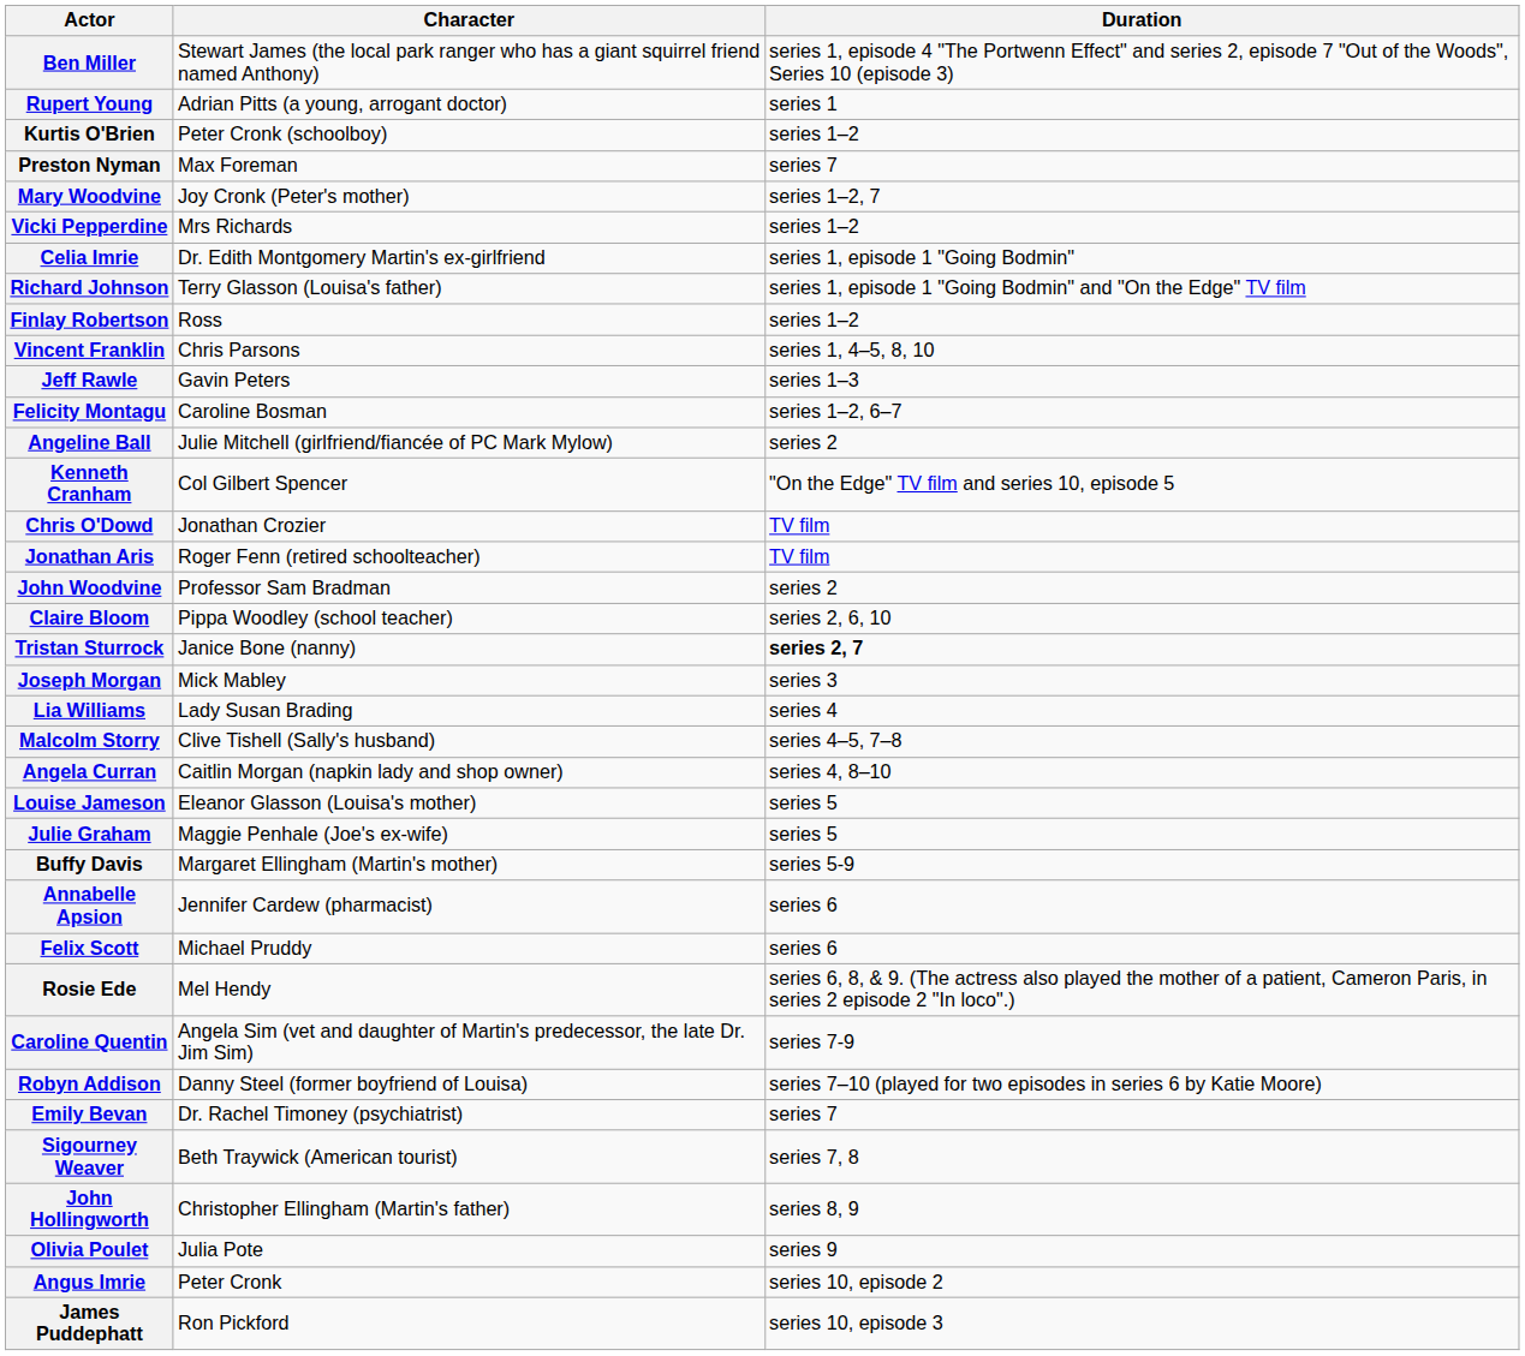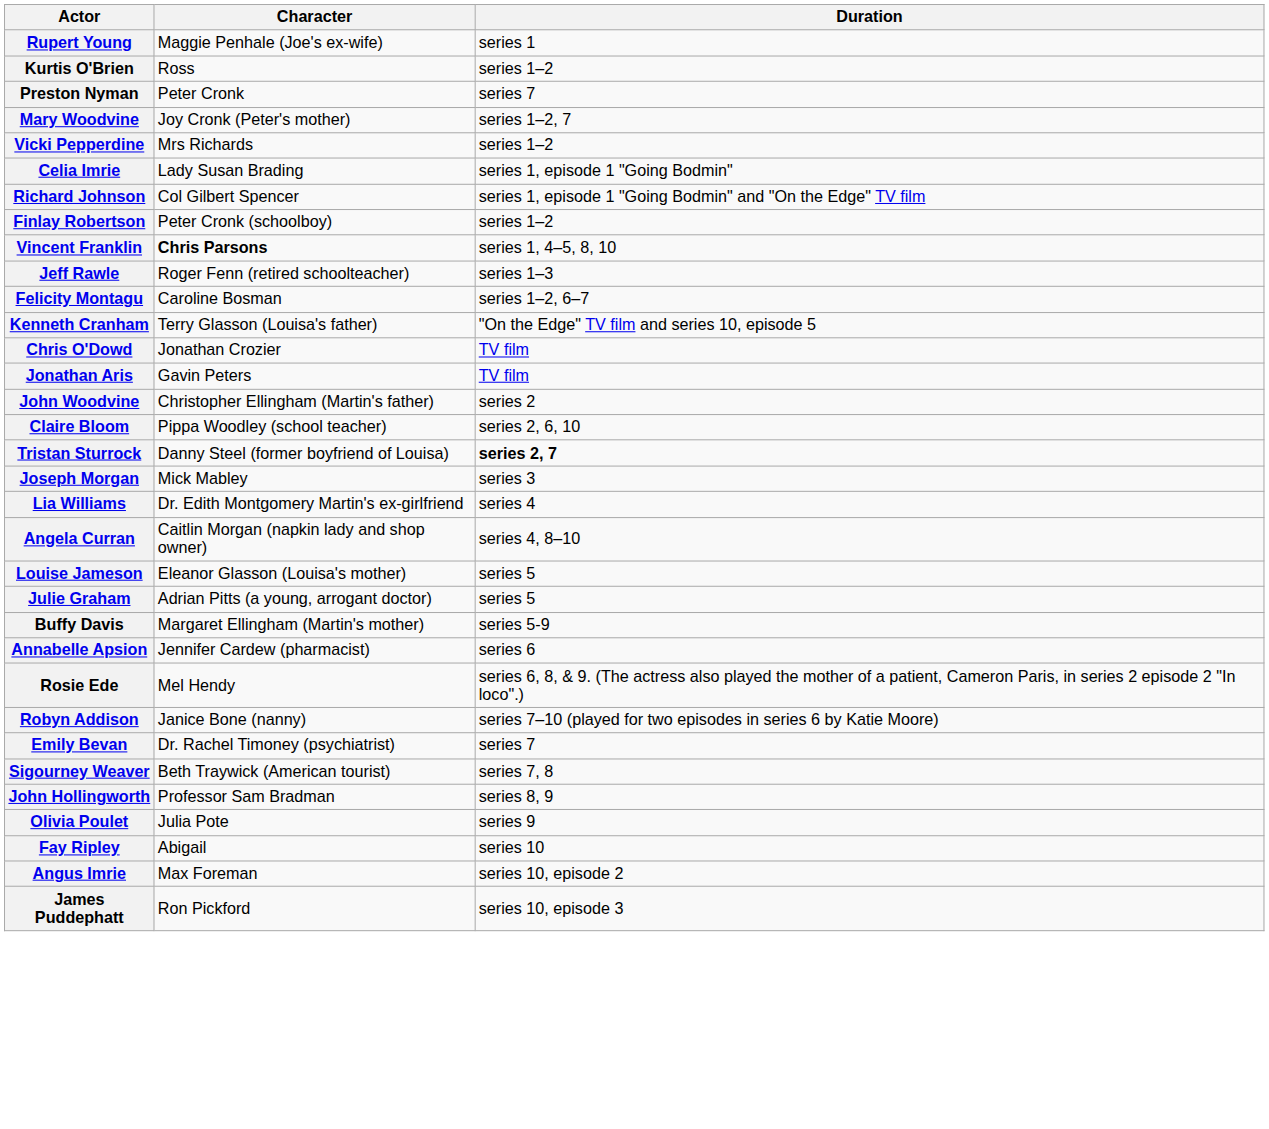- row: Ben Miller | Stewart James (the local park ranger who has a giant squirrel friend named Anthony) | series 1, episode 4 "The Portwenn Effect" and series 2, episode 7 "Out of the Woods", Series 10 (episode 3)
Rupert Young | Character: Adrian Pitts (a young, arrogant doctor) -> Maggie Penhale (Joe's ex-wife)
Kurtis O'Brien | Character: Peter Cronk (schoolboy) -> Ross
Preston Nyman | Character: Max Foreman -> Peter Cronk
Celia Imrie | Character: Dr. Edith Montgomery Martin's ex-girlfriend -> Lady Susan Brading
Richard Johnson | Character: Terry Glasson (Louisa's father) -> Col Gilbert Spencer
Finlay Robertson | Character: Ross -> Peter Cronk (schoolboy)
Vincent Franklin | Character: normal -> bold
Jeff Rawle | Character: Gavin Peters -> Roger Fenn (retired schoolteacher)
- row: Angeline Ball | Julie Mitchell (girlfriend/fiancée of PC Mark Mylow) | series 2
Kenneth Cranham | Character: Col Gilbert Spencer -> Terry Glasson (Louisa's father)
Jonathan Aris | Character: Roger Fenn (retired schoolteacher) -> Gavin Peters
John Woodvine | Character: Professor Sam Bradman -> Christopher Ellingham (Martin's father)
Tristan Sturrock | Character: Janice Bone (nanny) -> Danny Steel (former boyfriend of Louisa)
Lia Williams | Character: Lady Susan Brading -> Dr. Edith Montgomery Martin's ex-girlfriend
- row: Malcolm Storry | Clive Tishell (Sally's husband) | series 4–5, 7–8
Julie Graham | Character: Maggie Penhale (Joe's ex-wife) -> Adrian Pitts (a young, arrogant doctor)
- row: Felix Scott | Michael Pruddy | series 6
- row: Caroline Quentin | Angela Sim (vet and daughter of Martin's predecessor, the late Dr. Jim Sim) | series 7-9
Robyn Addison | Character: Danny Steel (former boyfriend of Louisa) -> Janice Bone (nanny)
John Hollingworth | Character: Christopher Ellingham (Martin's father) -> Professor Sam Bradman
+ row: Fay Ripley | Abigail | series 10
Angus Imrie | Character: Peter Cronk -> Max Foreman
